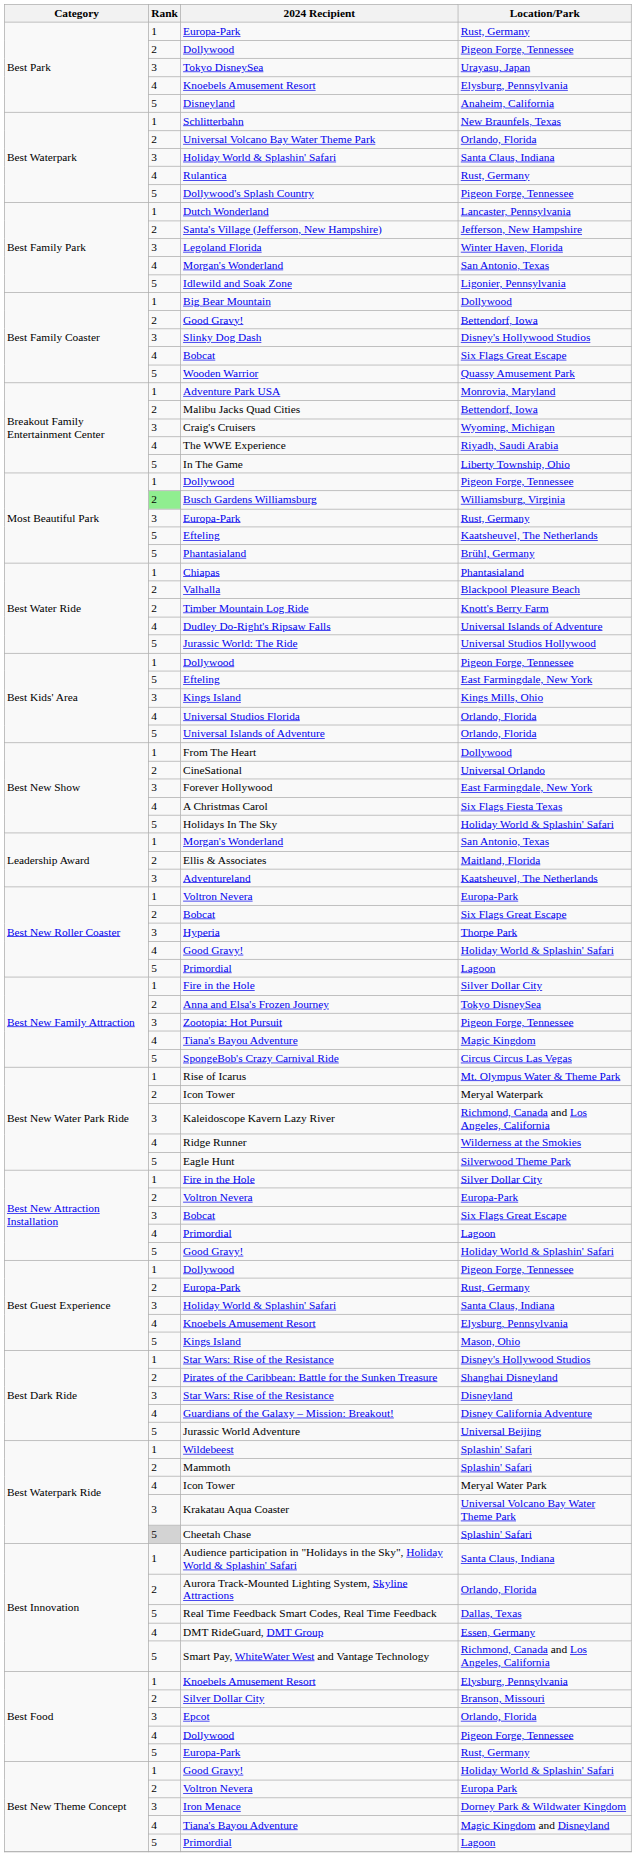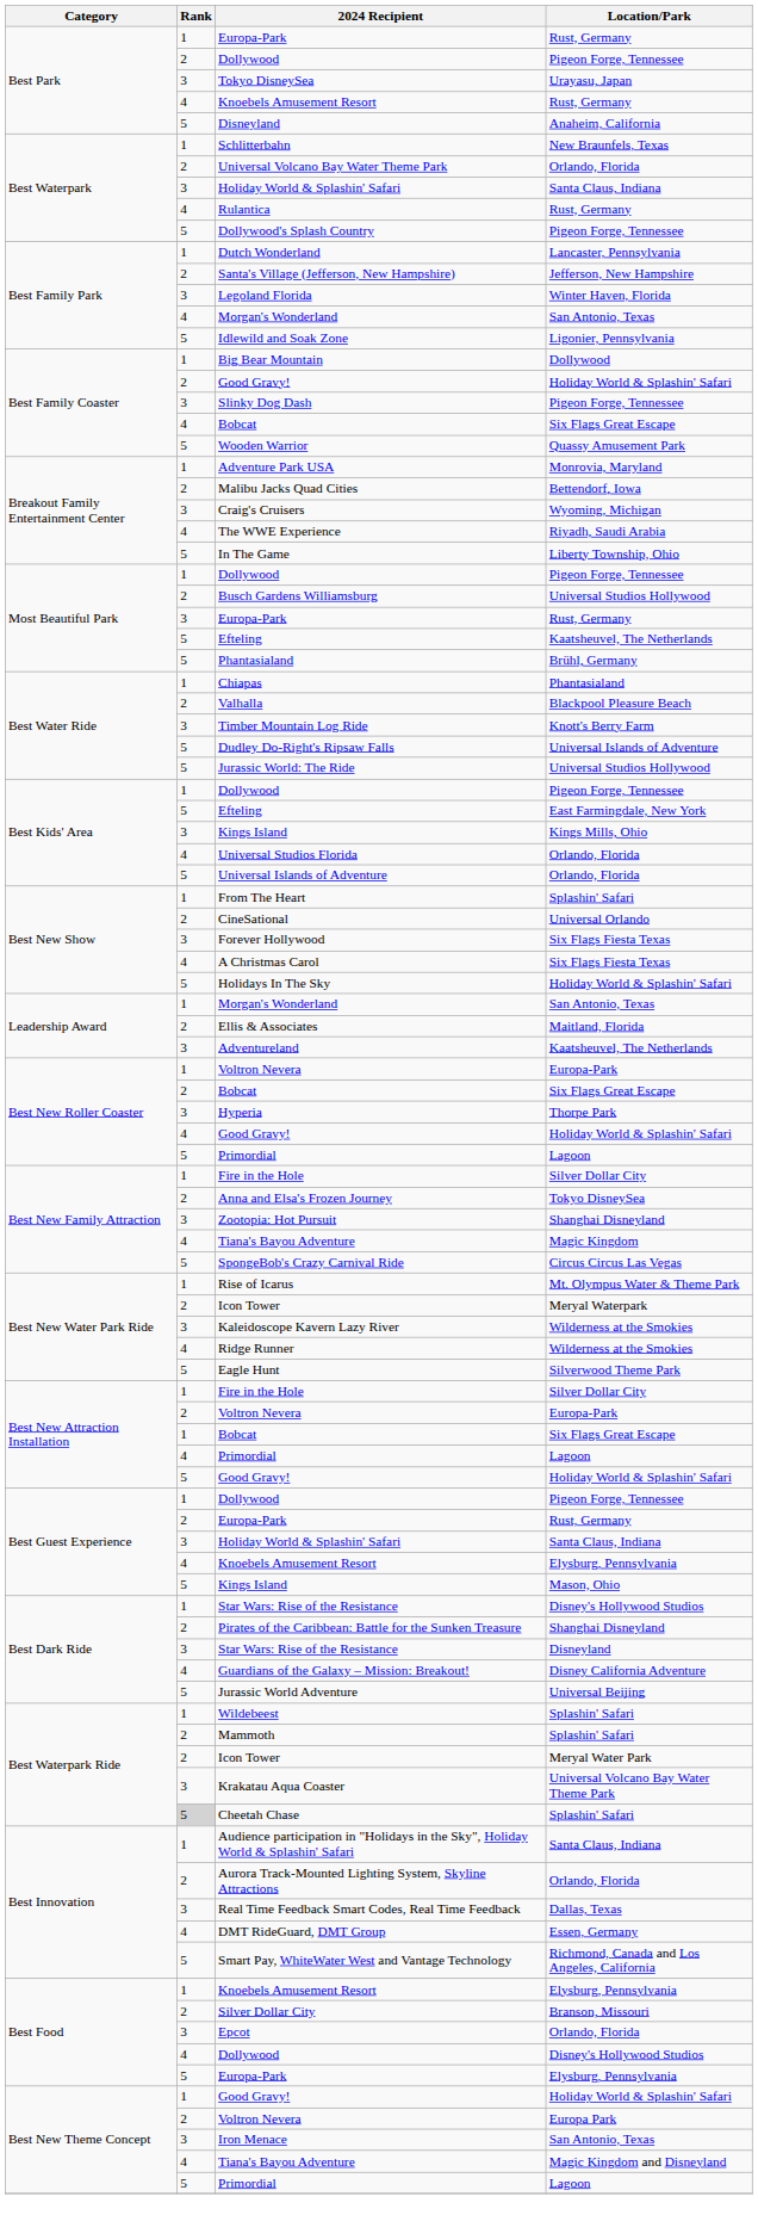Best Park / Knoebels Amusement Resort | Location/Park: Elysburg, Pennsylvania -> Rust, Germany
Best Family Coaster / Good Gravy! | Location/Park: Bettendorf, Iowa -> Holiday World & Splashin' Safari
Slinky Dog Dash | Location/Park: Disney's Hollywood Studios -> Pigeon Forge, Tennessee
Busch Gardens Williamsburg | Rank: lightgreen background -> no background
Busch Gardens Williamsburg | Location/Park: Williamsburg, Virginia -> Universal Studios Hollywood
Timber Mountain Log Ride | Rank: 2 -> 3
Dudley Do-Right's Ripsaw Falls | Rank: 4 -> 5
From The Heart | Location/Park: Dollywood -> Splashin' Safari
Forever Hollywood | Location/Park: East Farmingdale, New York -> Six Flags Fiesta Texas
Zootopia: Hot Pursuit | Location/Park: Pigeon Forge, Tennessee -> Shanghai Disneyland
Kaleidoscope Kavern Lazy River | Location/Park: Richmond, Canada and Los Angeles, California -> Wilderness at the Smokies
Best New Attraction Installation / Bobcat | Rank: 3 -> 1
Best Waterpark Ride / Icon Tower | Rank: 4 -> 2
Real Time Feedback Smart Codes, Real Time Feedback | Rank: 5 -> 3
Best Food / Dollywood | Location/Park: Pigeon Forge, Tennessee -> Disney's Hollywood Studios
Best Food / Europa-Park | Location/Park: Rust, Germany -> Elysburg, Pennsylvania
Iron Menace | Location/Park: Dorney Park & Wildwater Kingdom -> San Antonio, Texas
